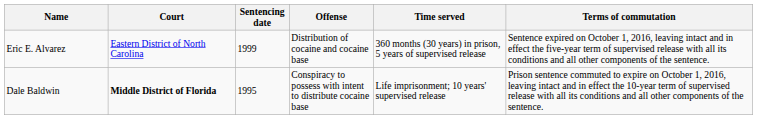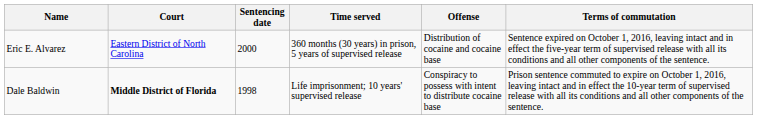columns swapped: Time served <-> Offense
Eric E. Alvarez | Sentencing date: 1999 -> 2000
Dale Baldwin | Sentencing date: 1995 -> 1998
